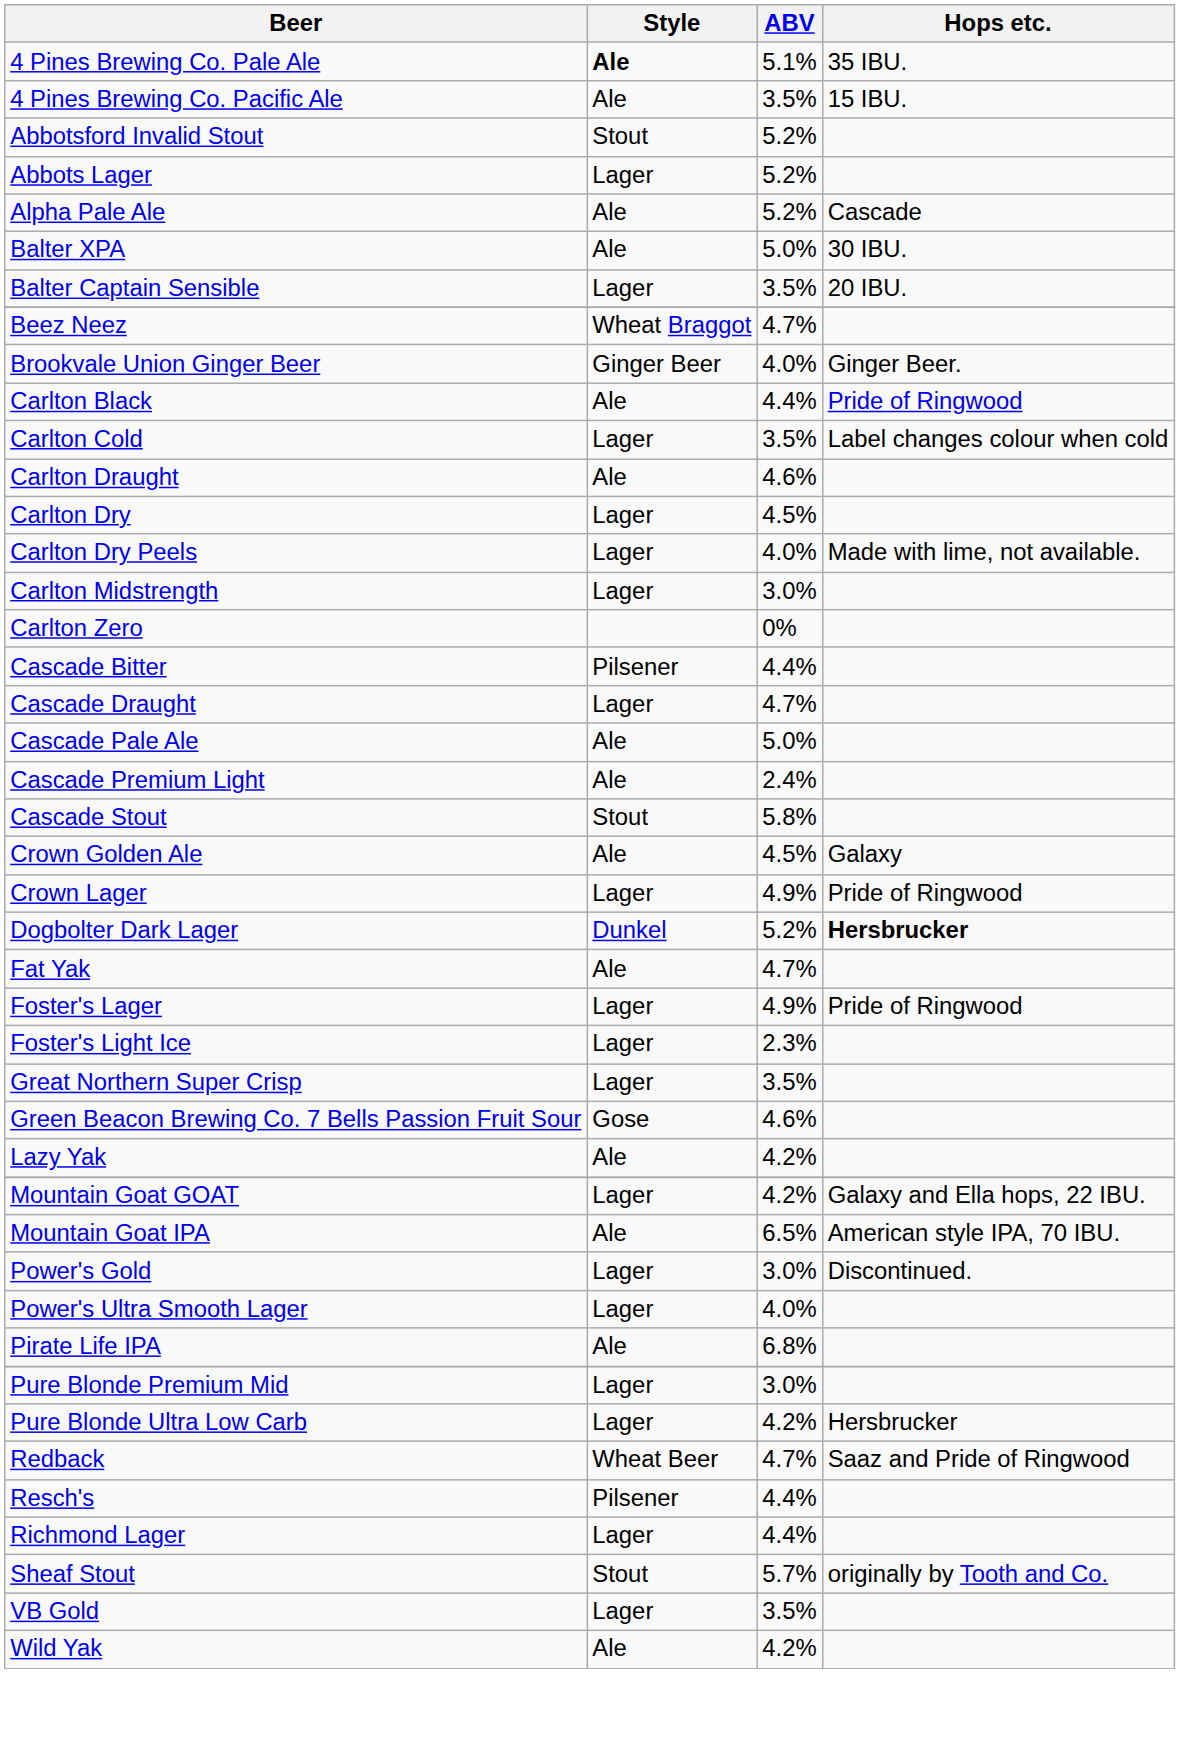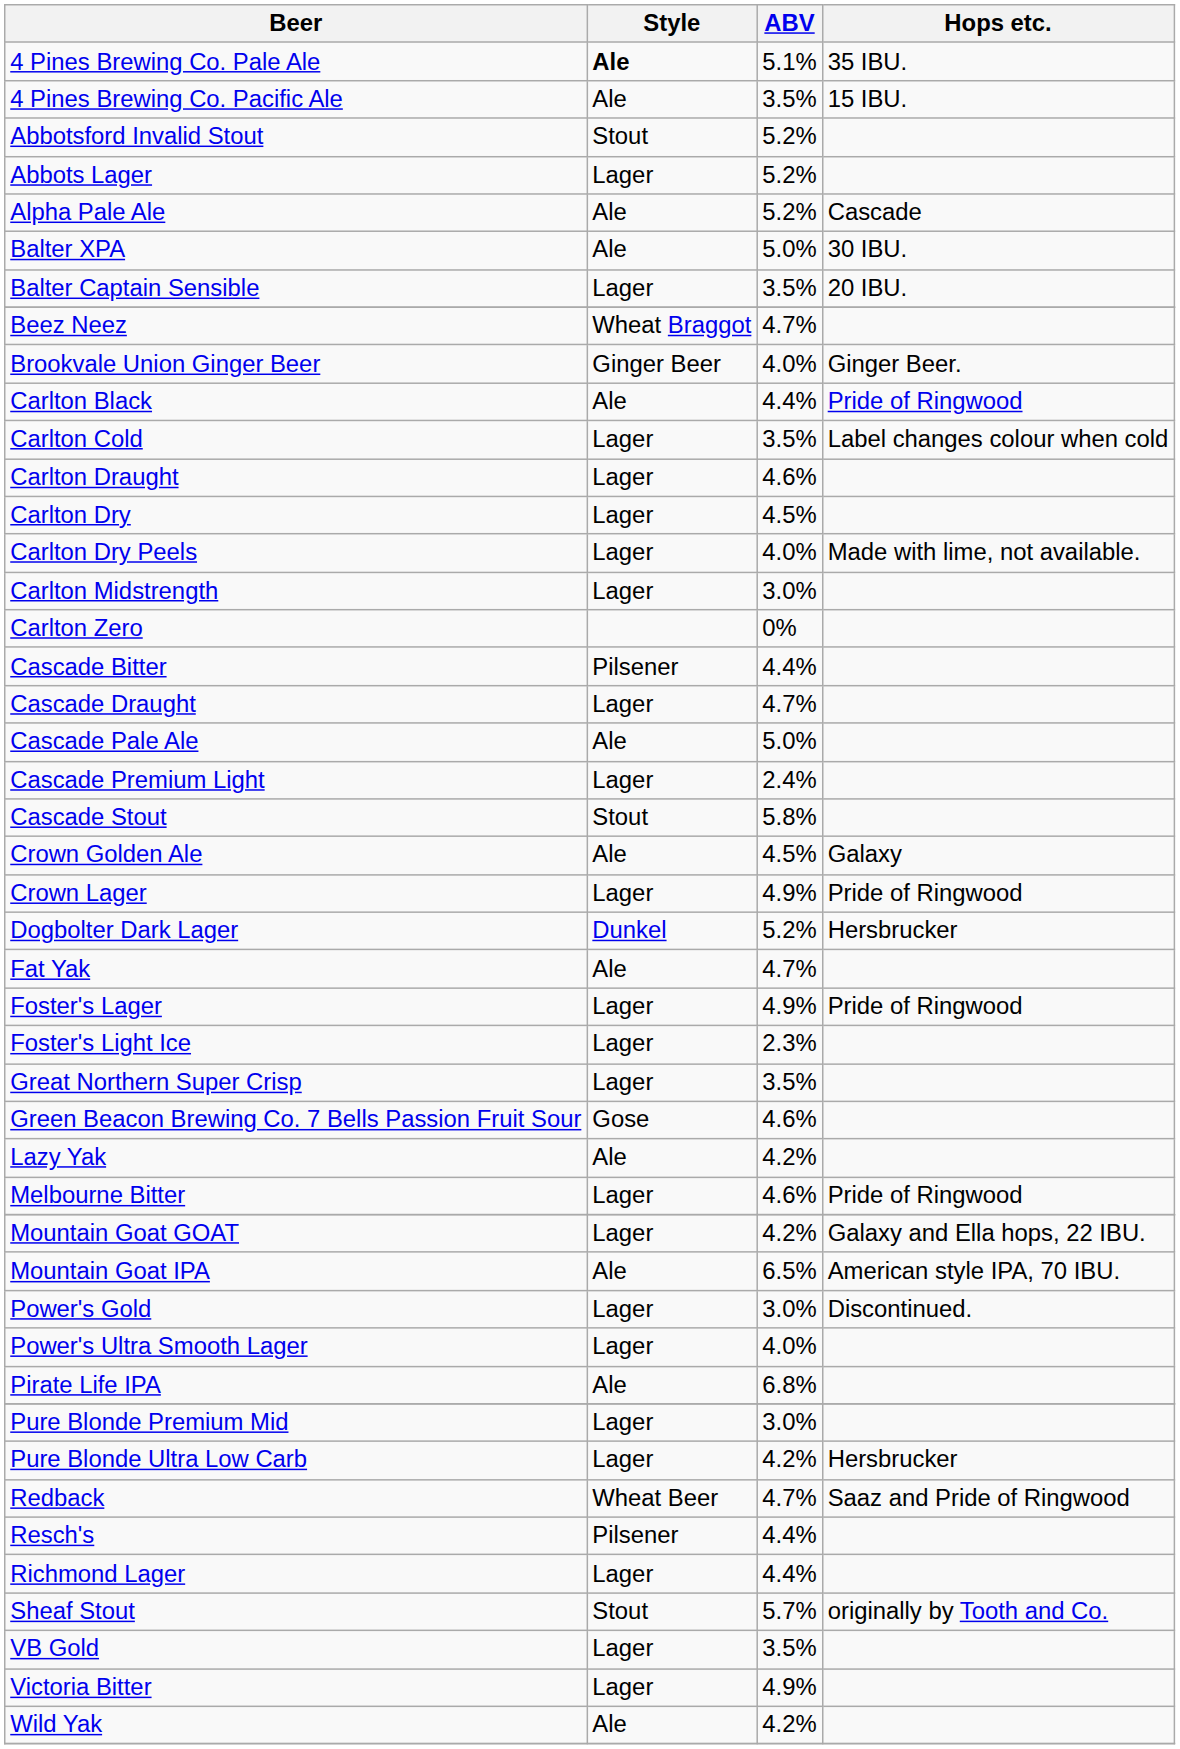Carlton Draught | Style: Ale -> Lager
Cascade Premium Light | Style: Ale -> Lager
Dogbolter Dark Lager | Hops etc.: bold -> normal
+ row: Melbourne Bitter | Lager | 4.6% | Pride of Ringwood
+ row: Victoria Bitter | Lager | 4.9%
